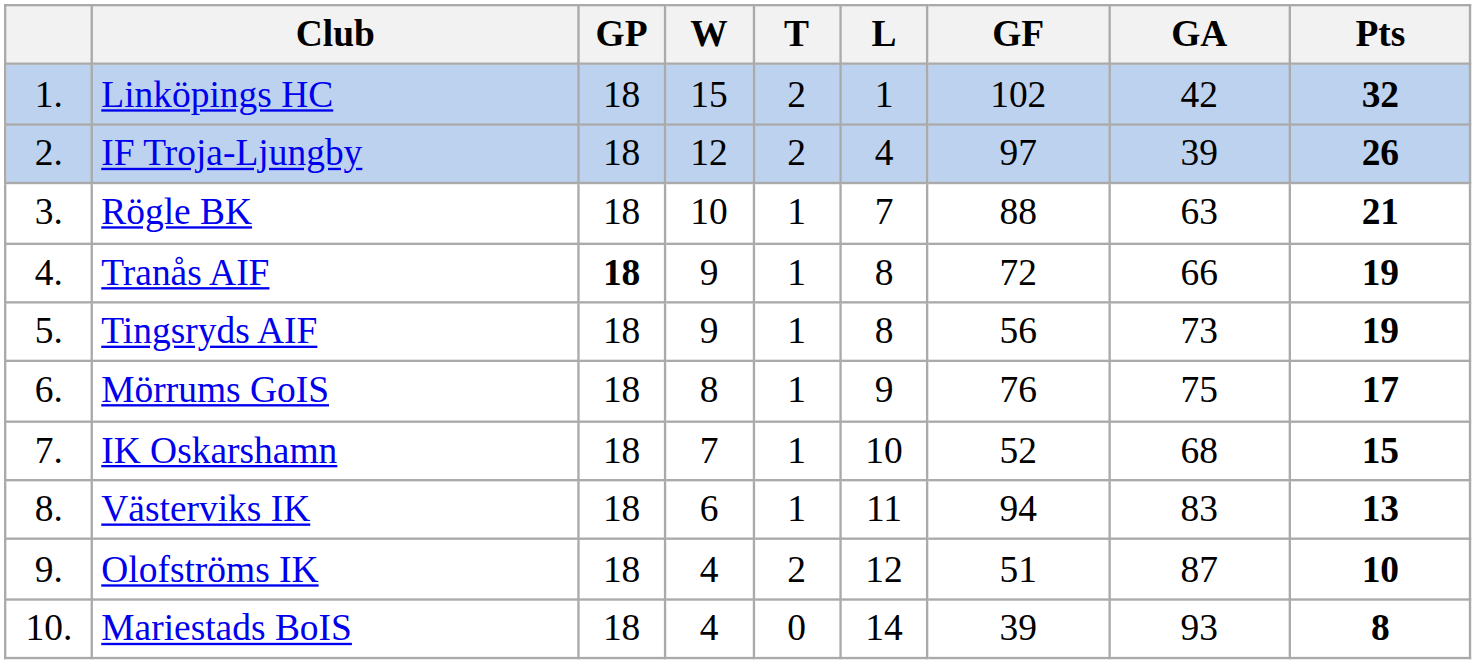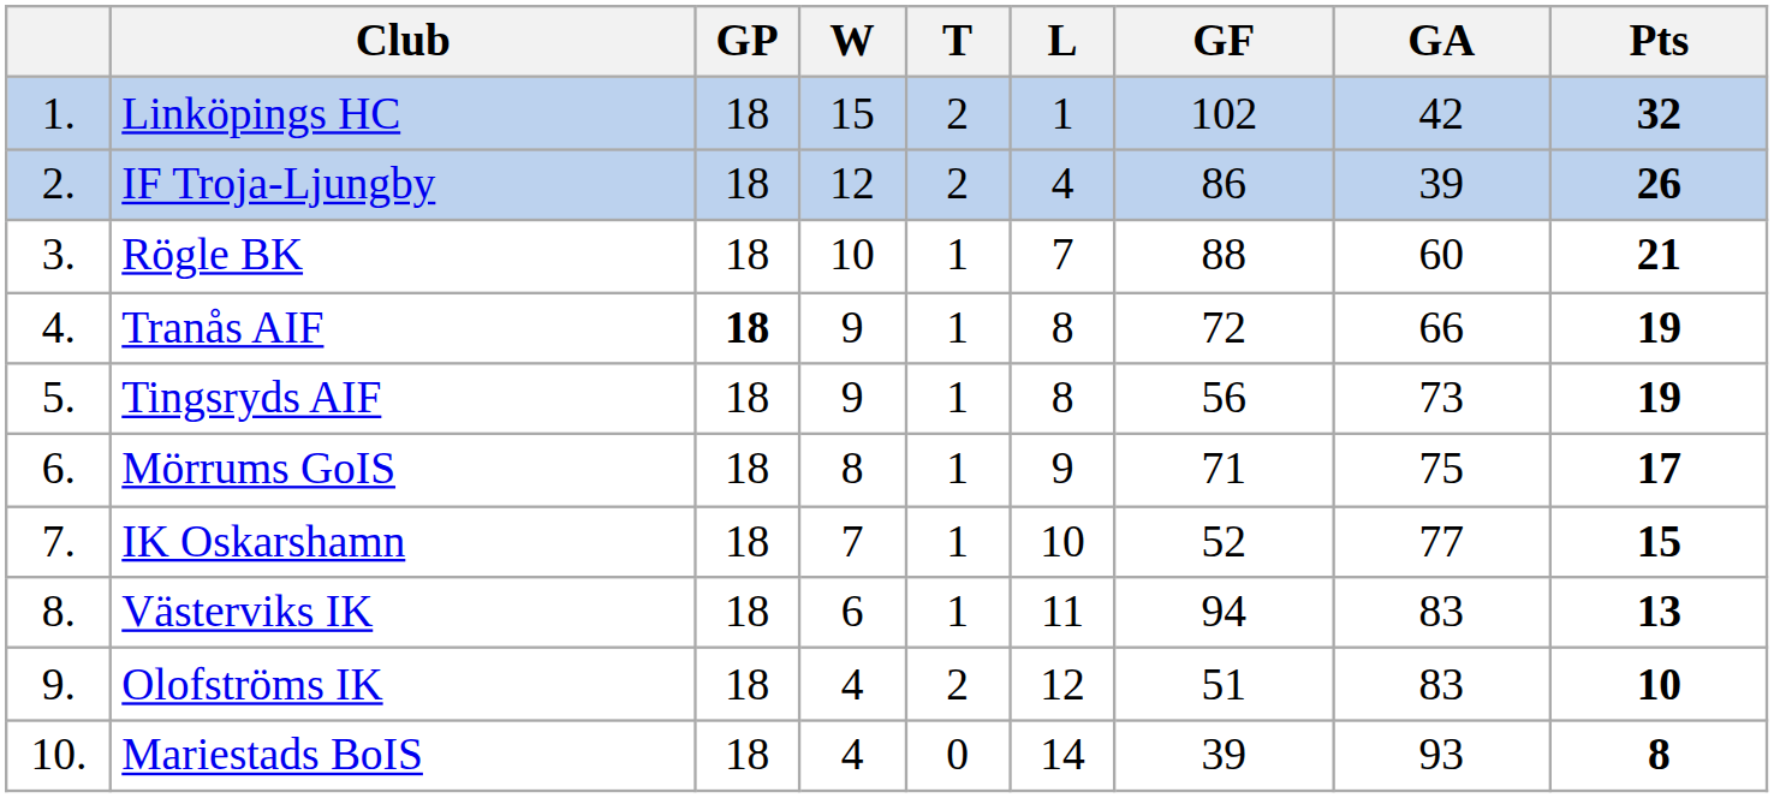IF Troja-Ljungby | GF: 97 -> 86
Rögle BK | GA: 63 -> 60
Mörrums GoIS | GF: 76 -> 71
IK Oskarshamn | GA: 68 -> 77
Olofströms IK | GA: 87 -> 83
